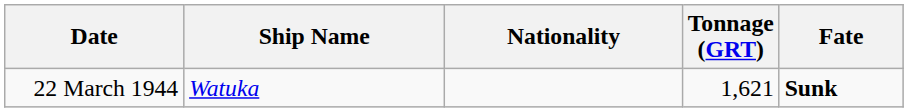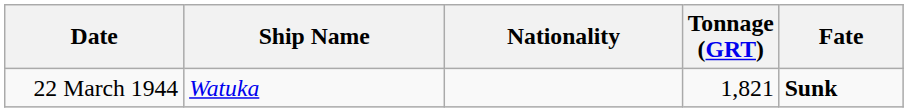22 March 1944 | Tonnage (GRT): 1,621 -> 1,821
